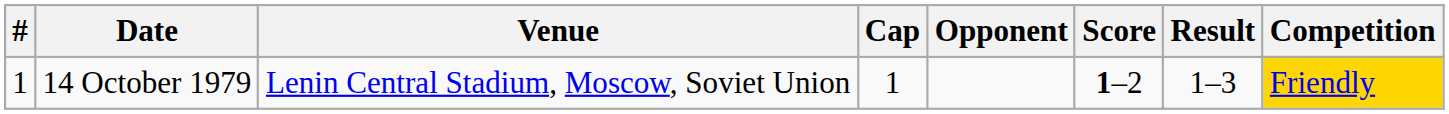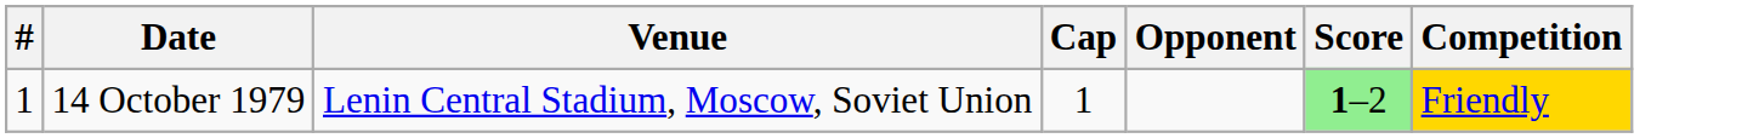- column: Result | 1–3
14 October 1979 | Score: no background -> lightgreen background
